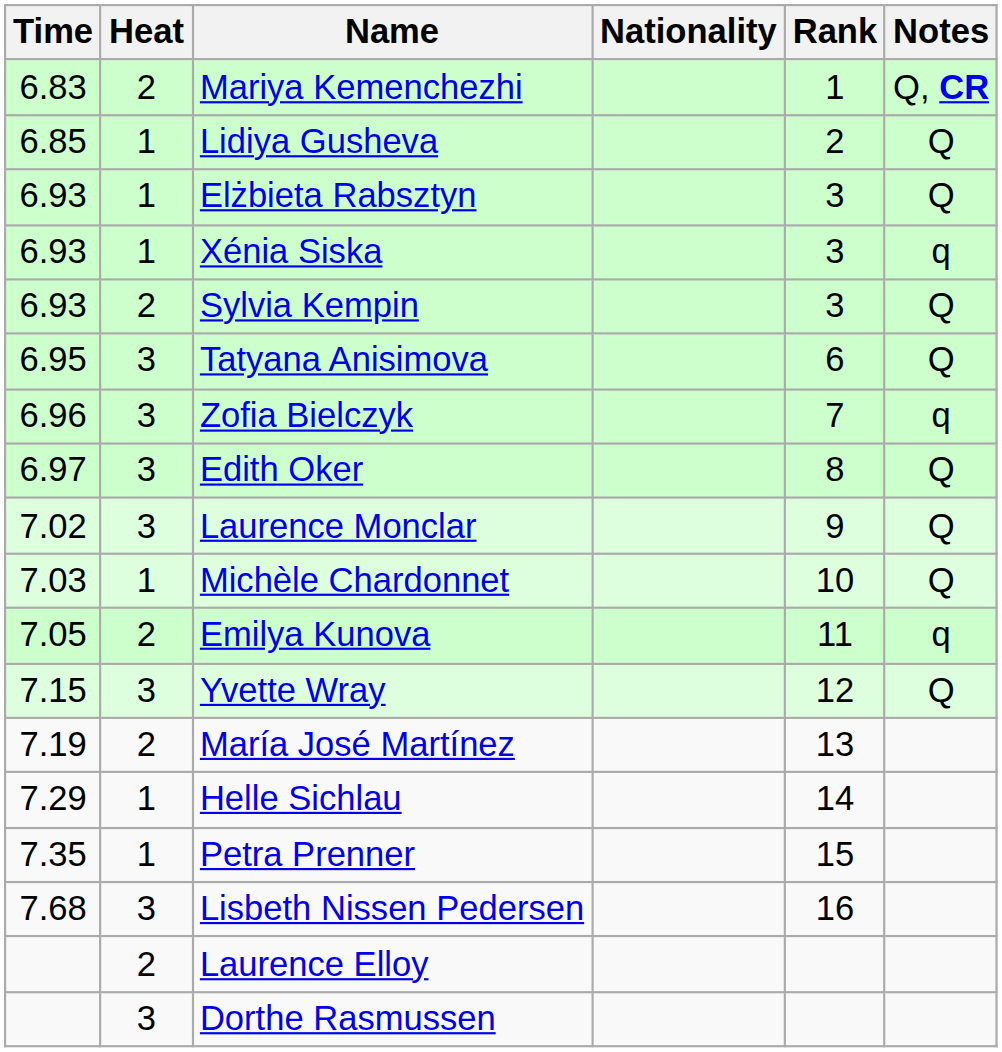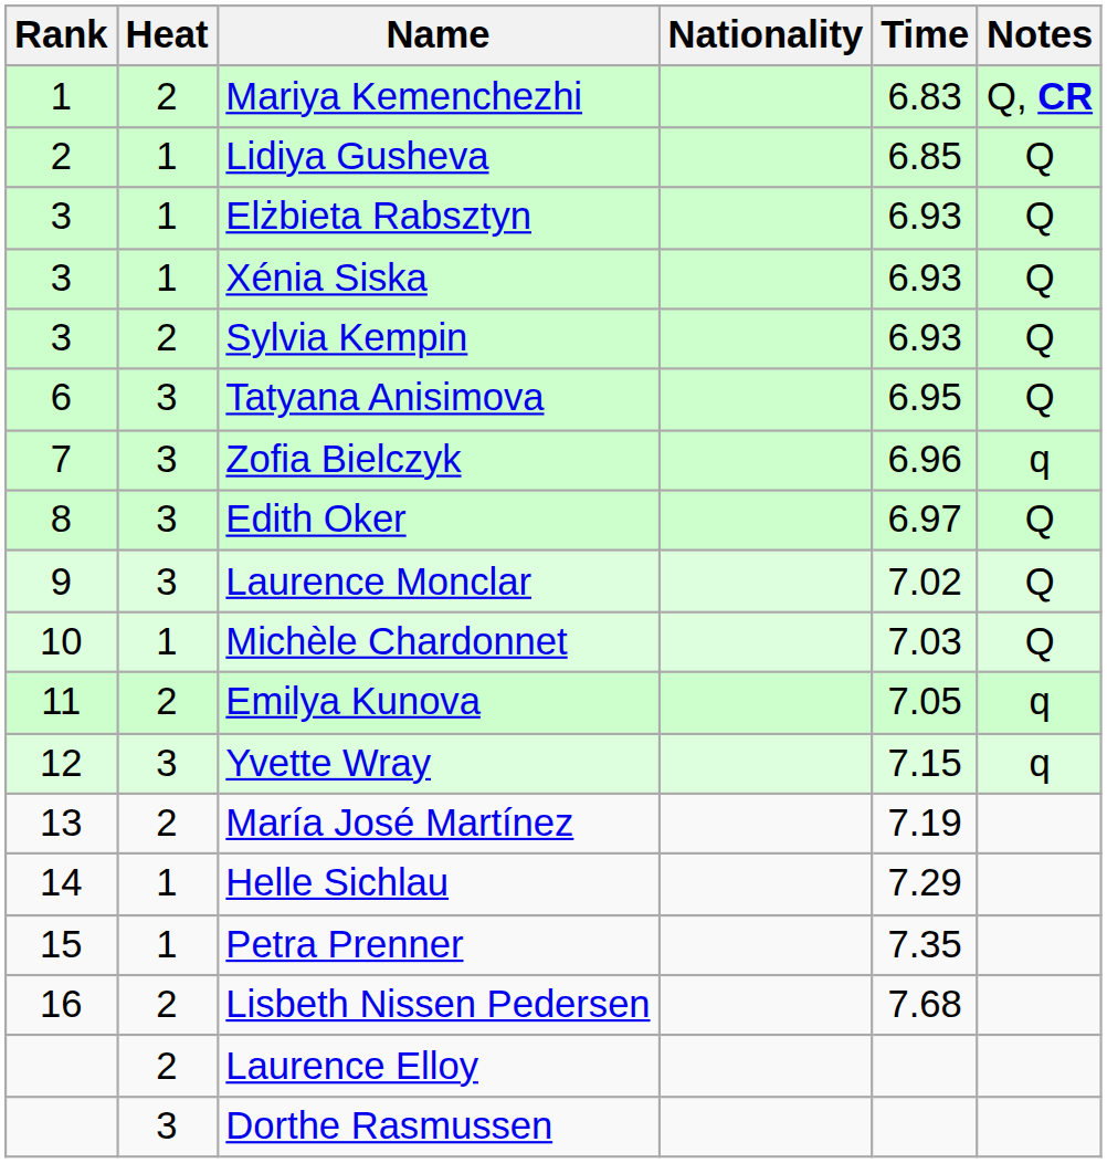columns swapped: Rank <-> Time
Xénia Siska | Notes: q -> Q
Yvette Wray | Notes: Q -> q
Lisbeth Nissen Pedersen | Heat: 3 -> 2
